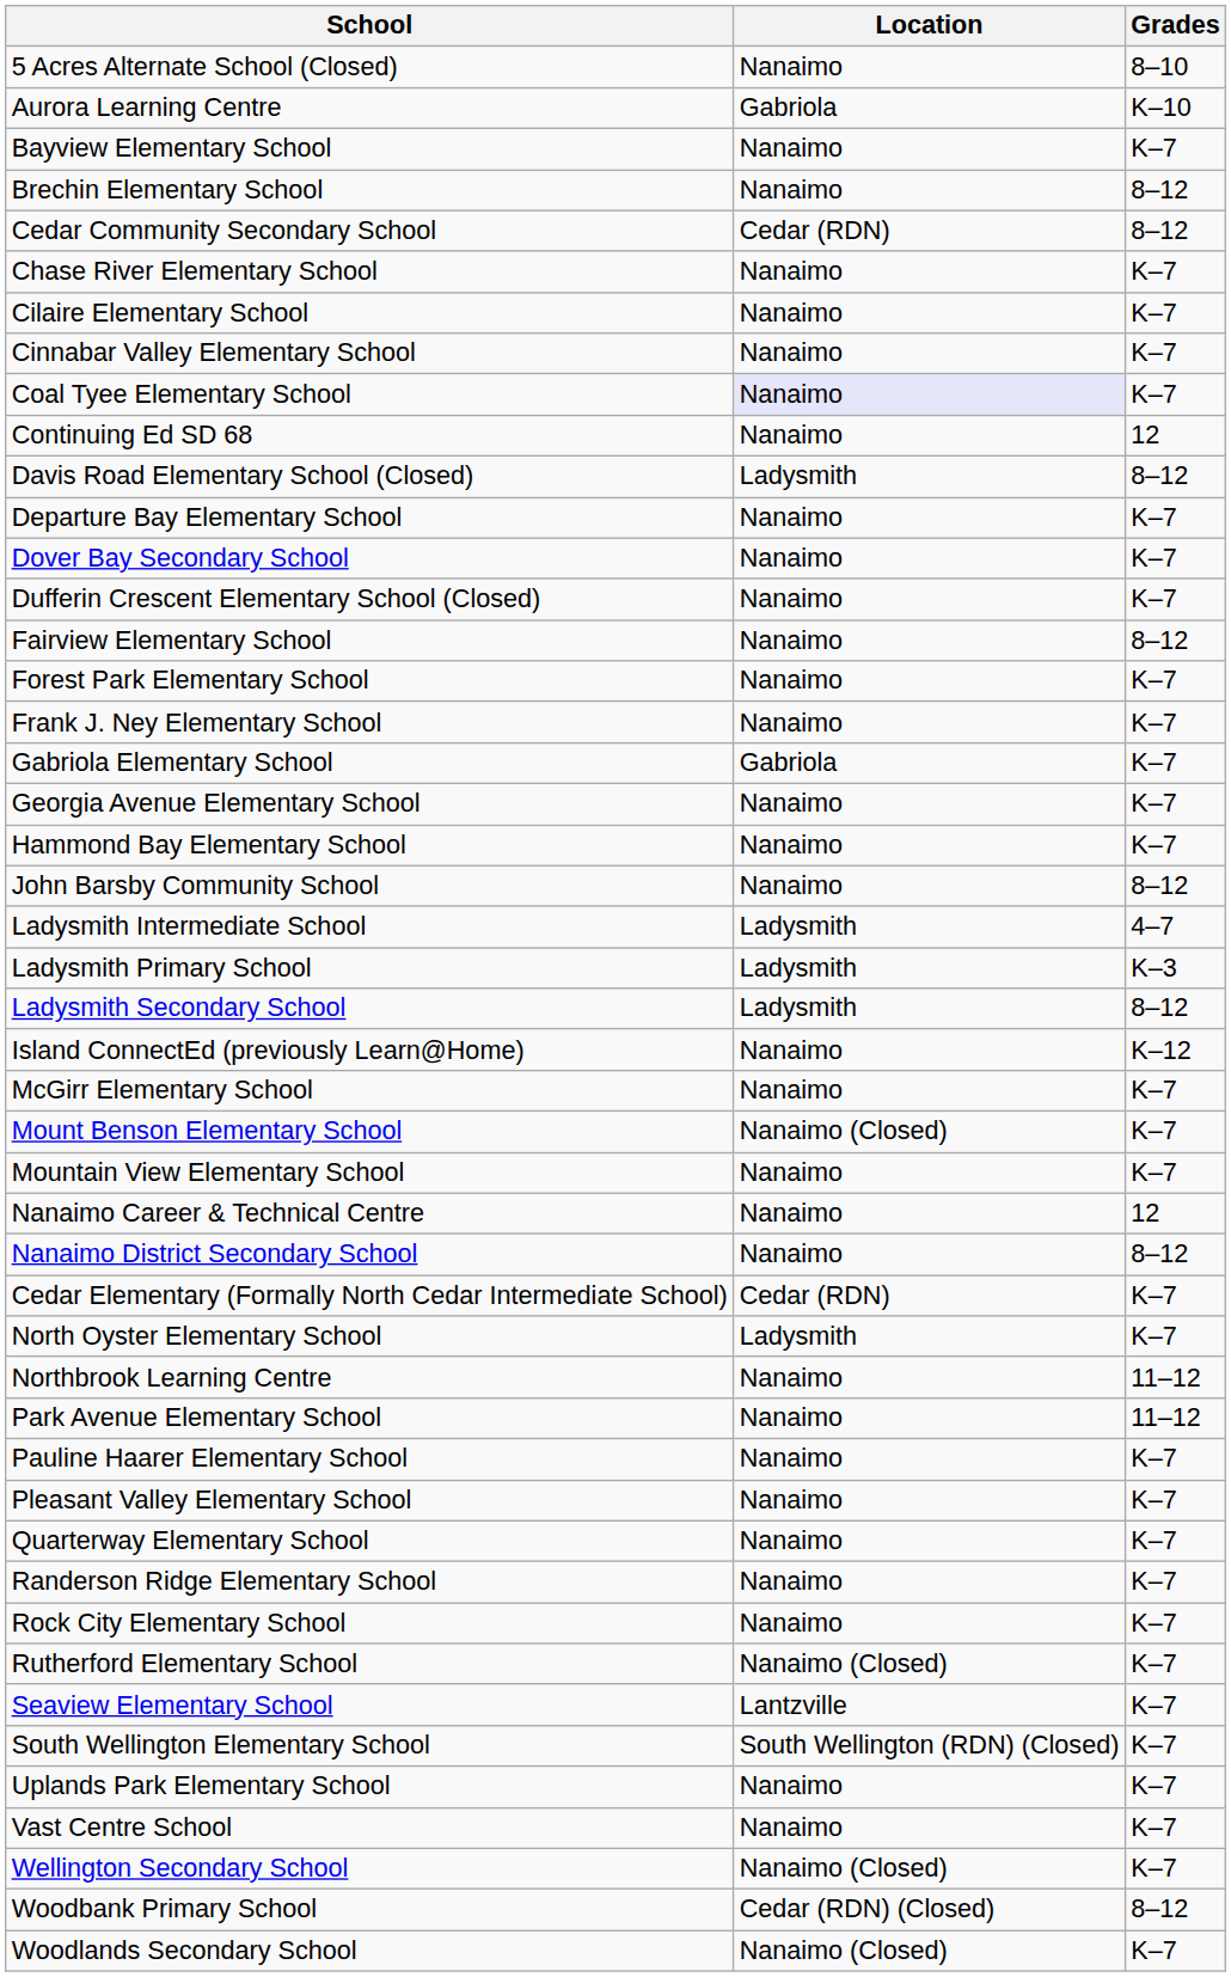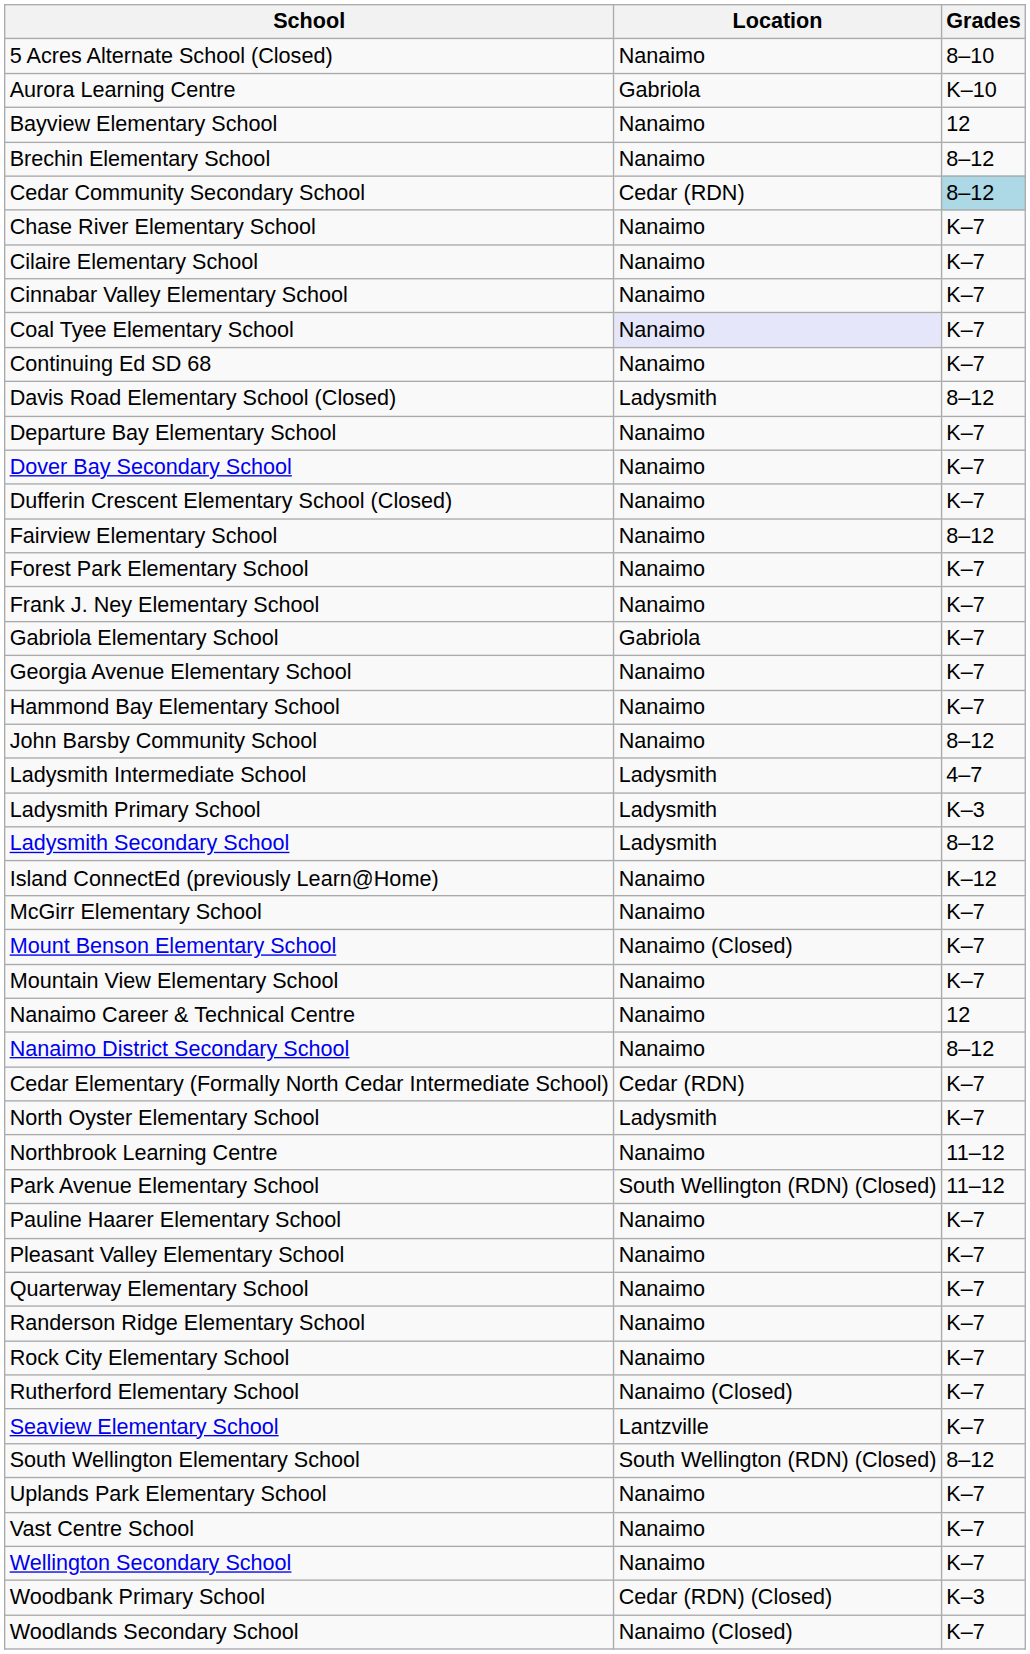Bayview Elementary School | Grades: K–7 -> 12
Cedar Community Secondary School | Grades: no background -> lightblue background
Continuing Ed SD 68 | Grades: 12 -> K–7
Park Avenue Elementary School | Location: Nanaimo -> South Wellington (RDN) (Closed)
South Wellington Elementary School | Grades: K–7 -> 8–12
Wellington Secondary School | Location: Nanaimo (Closed) -> Nanaimo
Woodbank Primary School | Grades: 8–12 -> K–3
